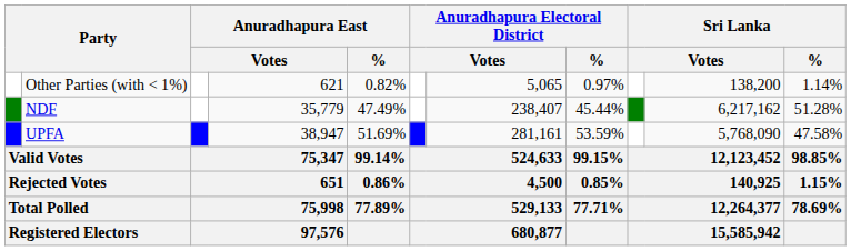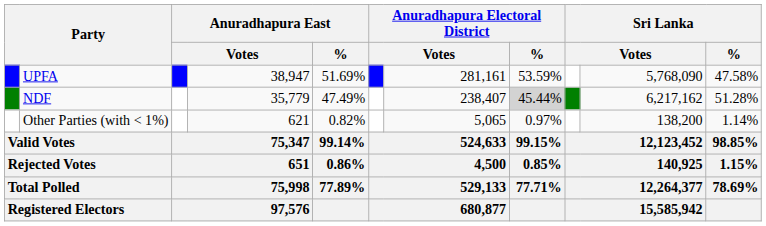rows swapped: UPFA <-> Other Parties (with < 1%)
NDF | Anuradhapura Electoral District / %: no background -> lightgrey background
